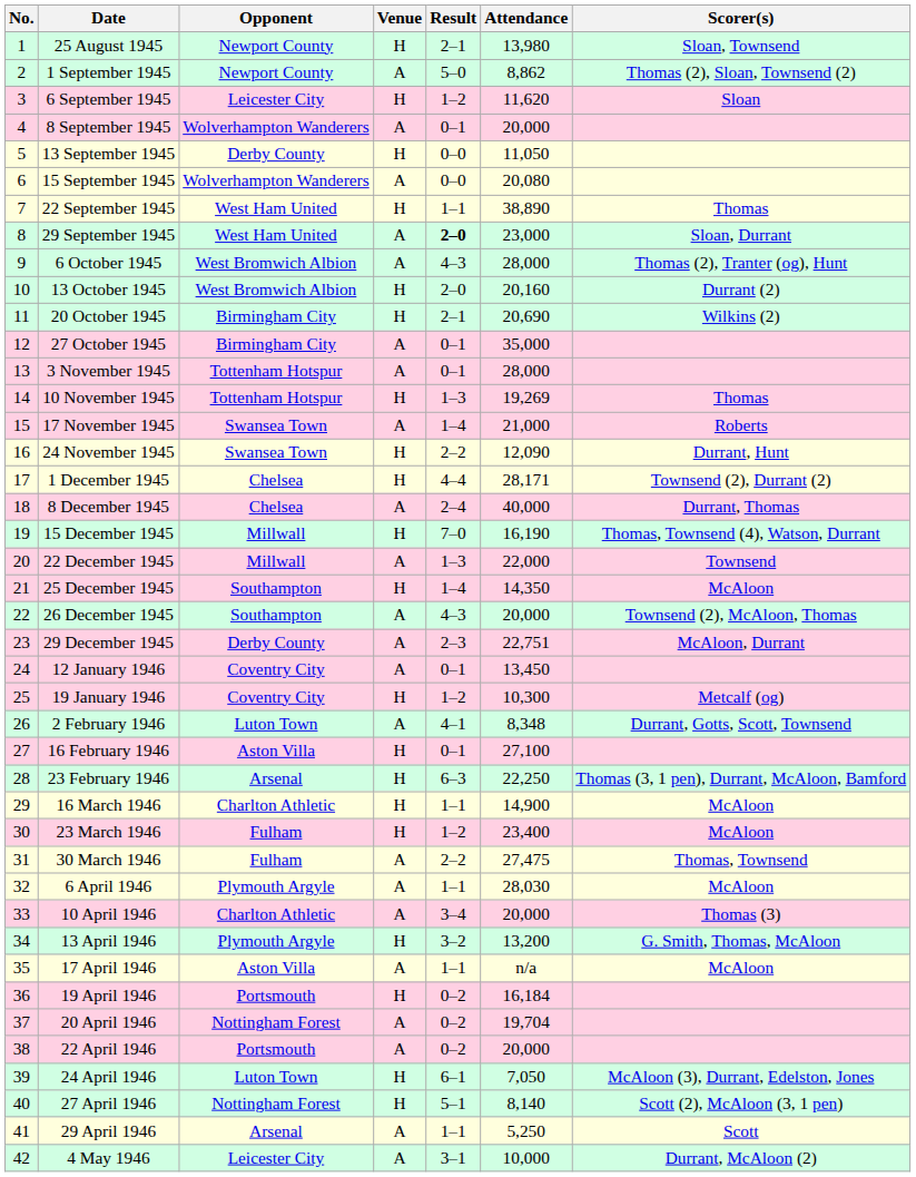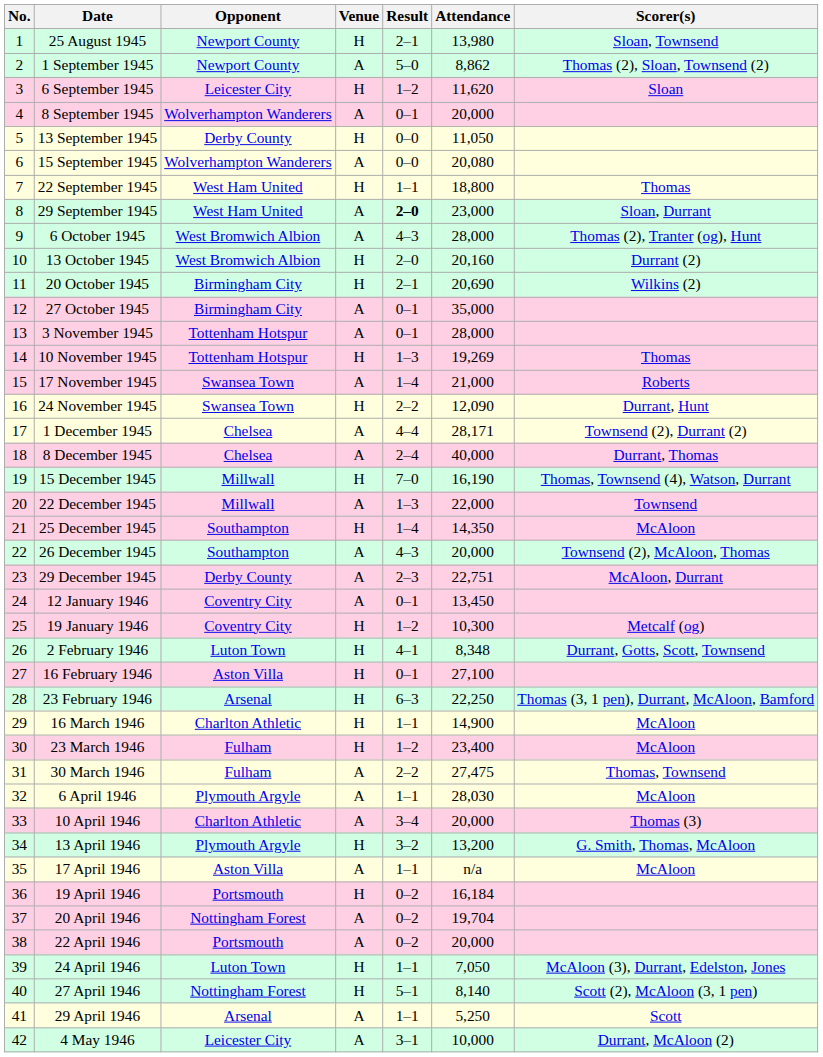22 September 1945 | Attendance: 38,890 -> 18,800
1 December 1945 | Venue: H -> A
2 February 1946 | Venue: A -> H
24 April 1946 | Result: 6–1 -> 1–1
